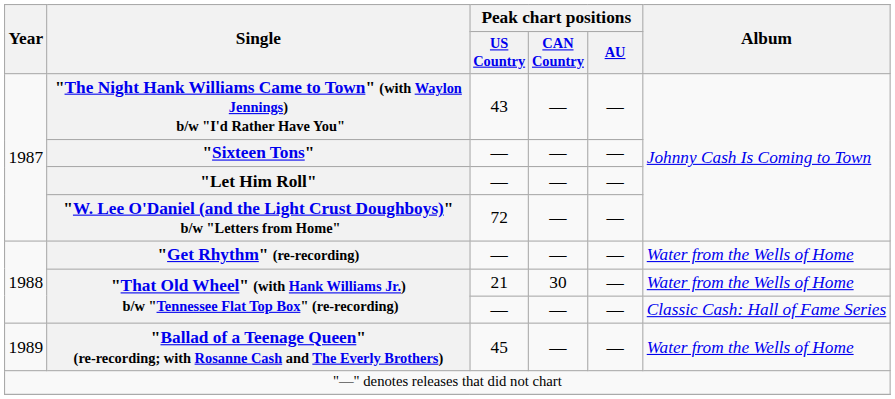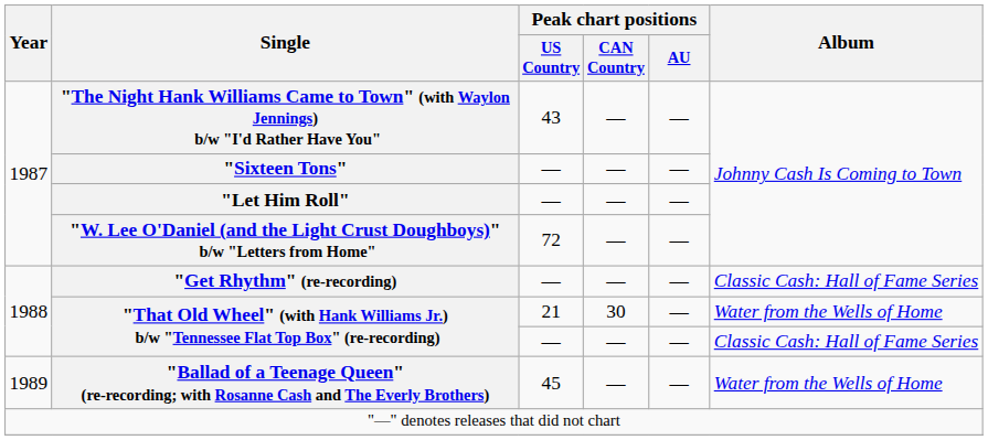"Get Rhythm" (re-recording) | Album: Water from the Wells of Home -> Classic Cash: Hall of Fame Series
